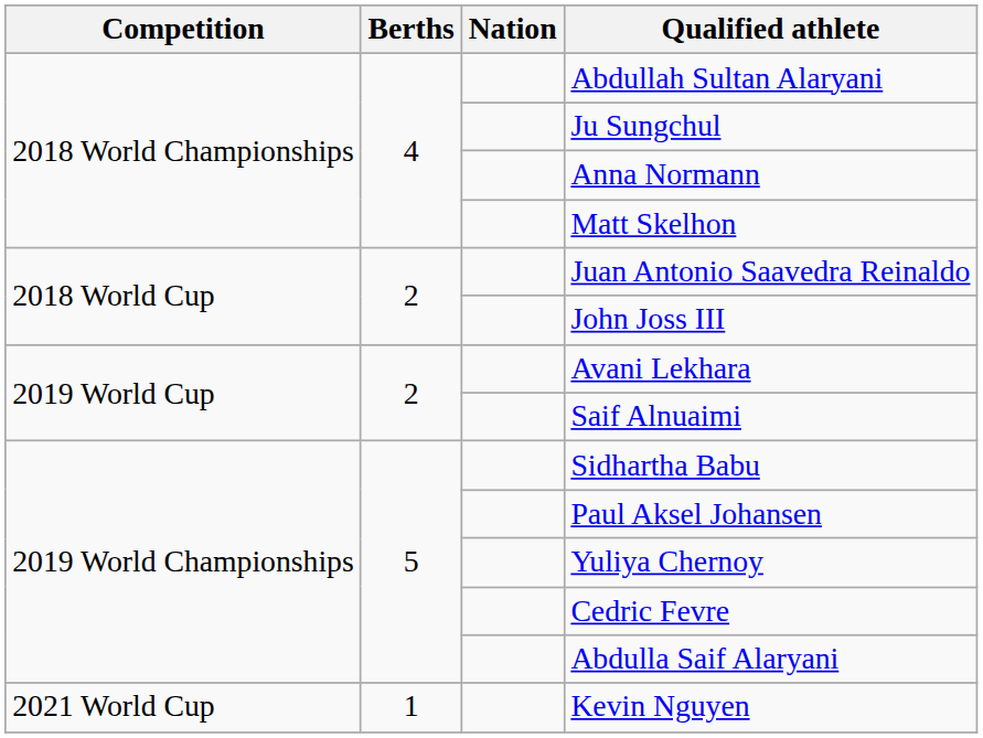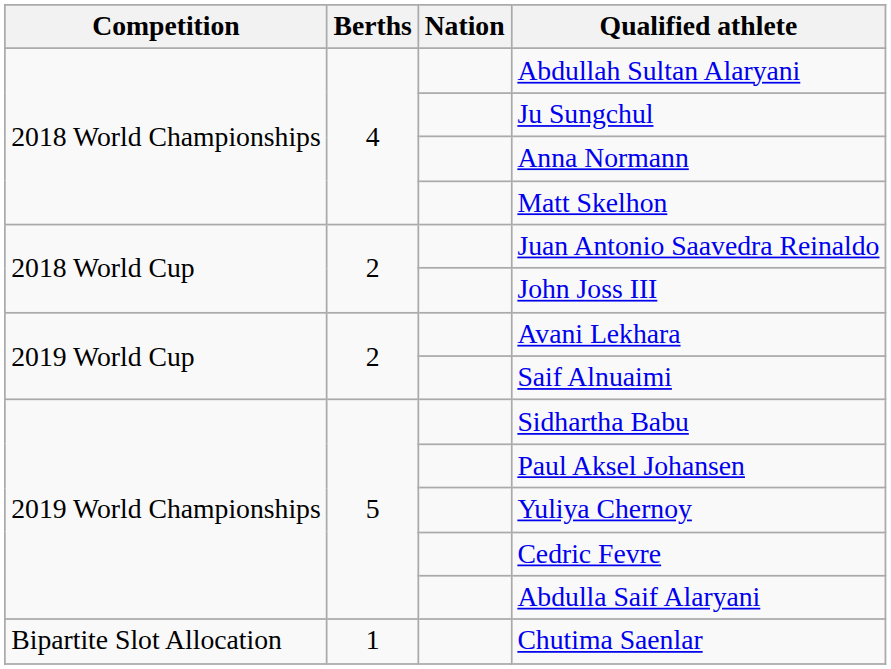- row: 2021 World Cup | 1 | Kevin Nguyen
+ row: Bipartite Slot Allocation | 1 | Chutima Saenlar
